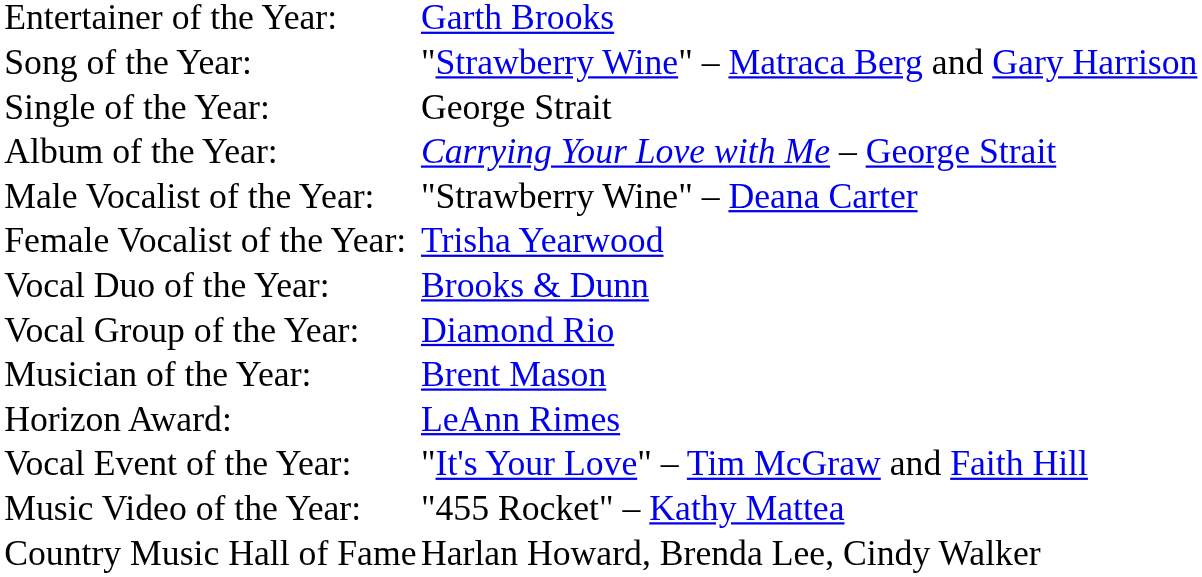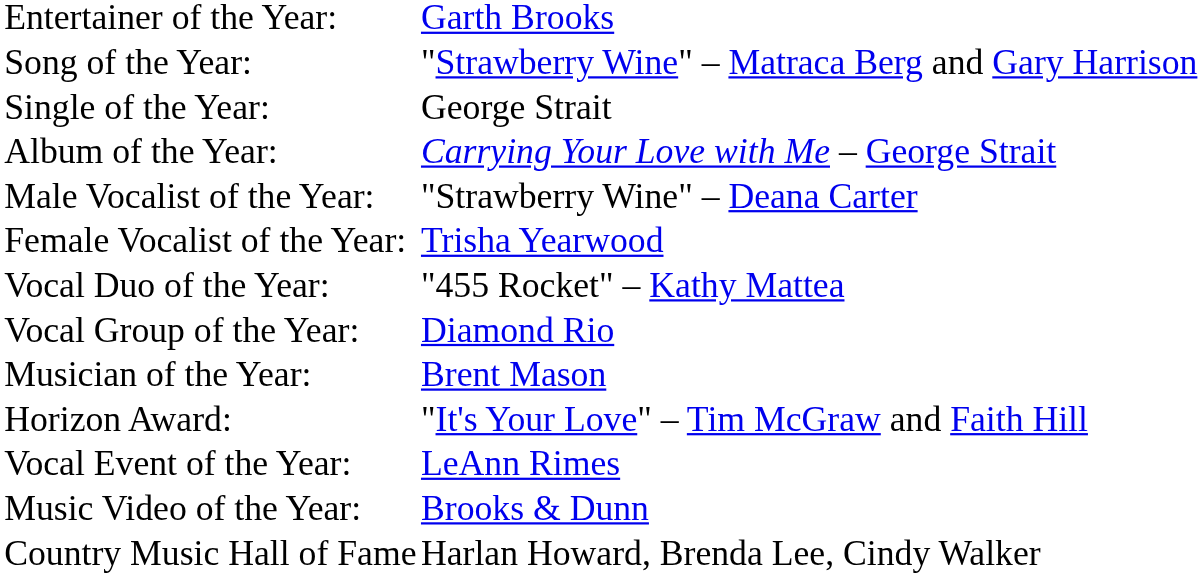Vocal Duo of the Year: | column 2: Brooks & Dunn -> "455 Rocket" – Kathy Mattea
Horizon Award: | column 2: LeAnn Rimes -> "It's Your Love" – Tim McGraw and Faith Hill
Vocal Event of the Year: | column 2: "It's Your Love" – Tim McGraw and Faith Hill -> LeAnn Rimes
Music Video of the Year: | column 2: "455 Rocket" – Kathy Mattea -> Brooks & Dunn
